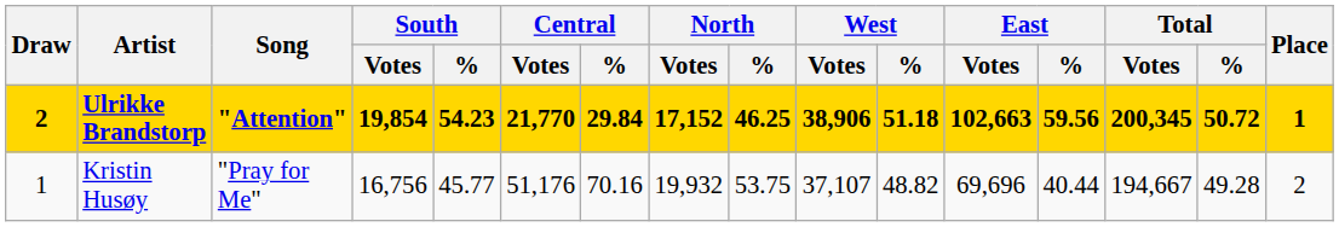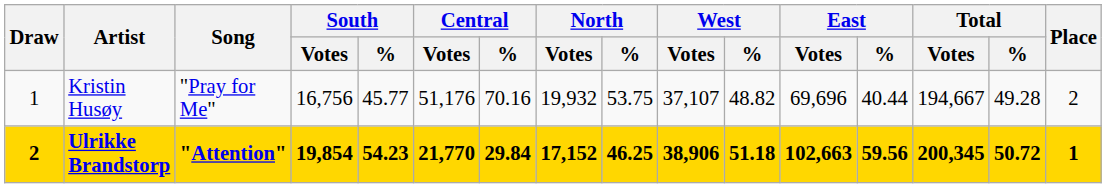rows swapped: Kristin Husøy <-> Ulrikke Brandstorp
